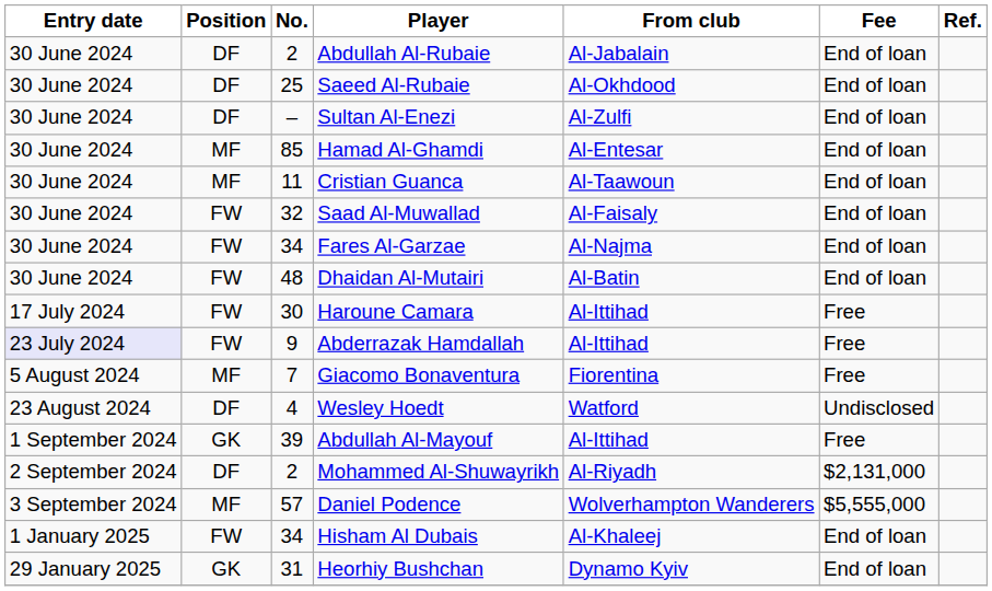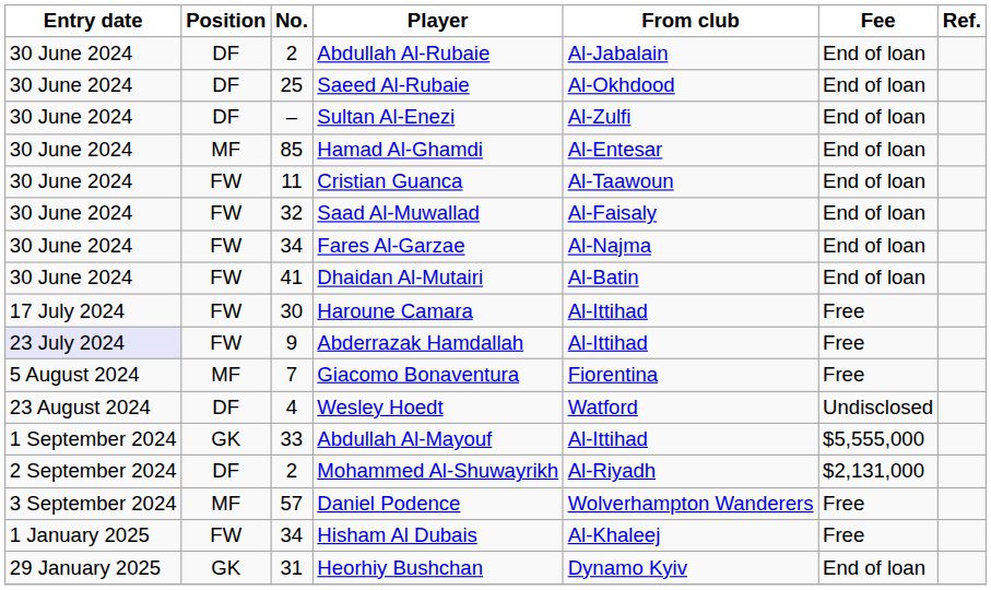Cristian Guanca | Position: MF -> FW
Dhaidan Al-Mutairi | No.: 48 -> 41
Abdullah Al-Mayouf | No.: 39 -> 33
Abdullah Al-Mayouf | Fee: Free -> $5,555,000
Daniel Podence | Fee: $5,555,000 -> Free
Hisham Al Dubais | Fee: End of loan -> Free
